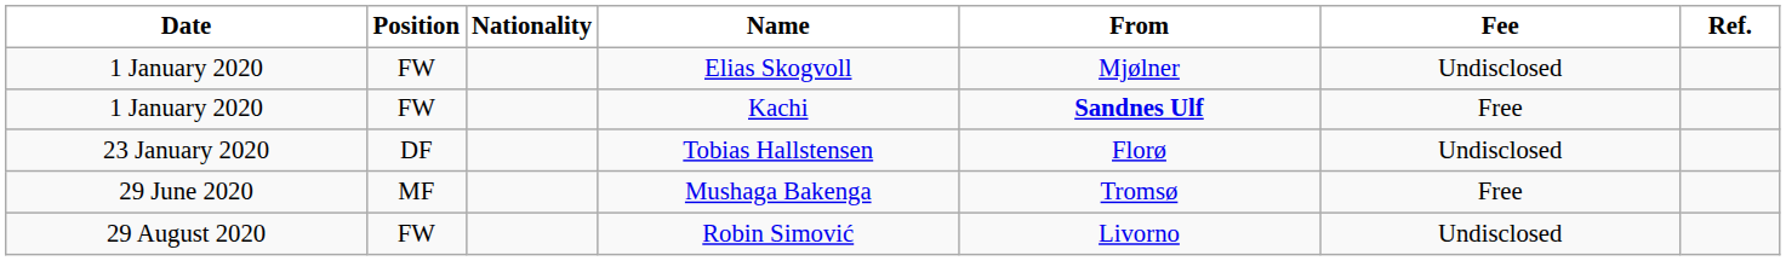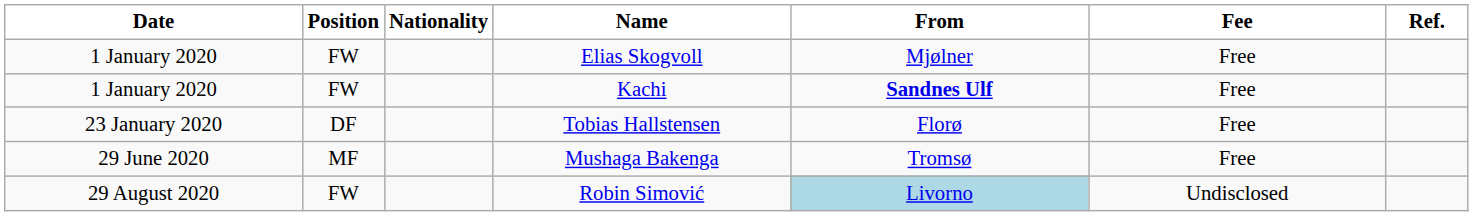Elias Skogvoll | Fee: Undisclosed -> Free
Tobias Hallstensen | Fee: Undisclosed -> Free
Robin Simović | From: no background -> lightblue background
